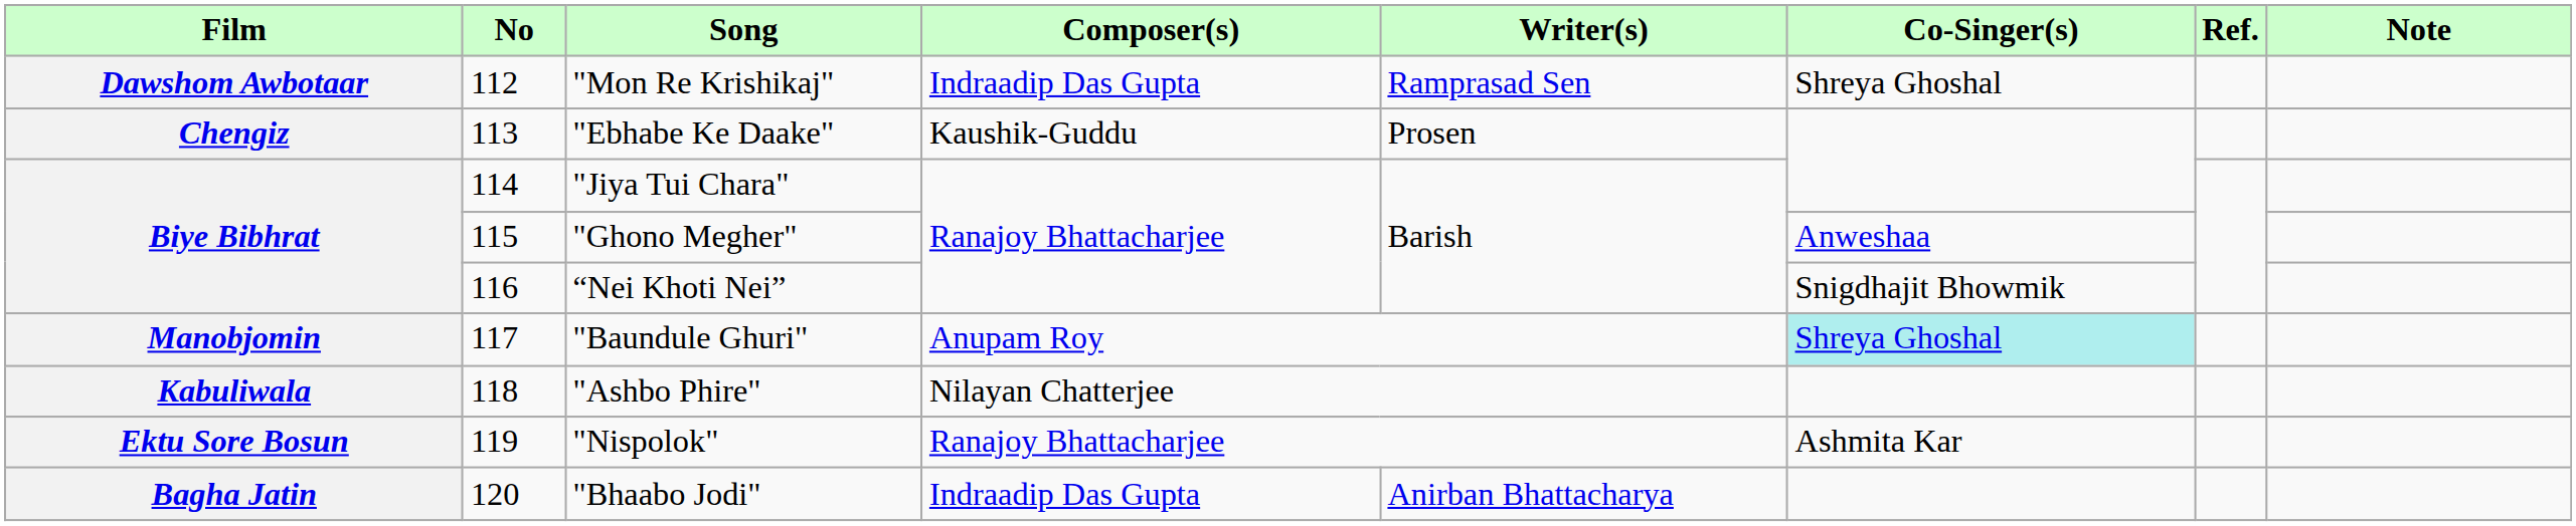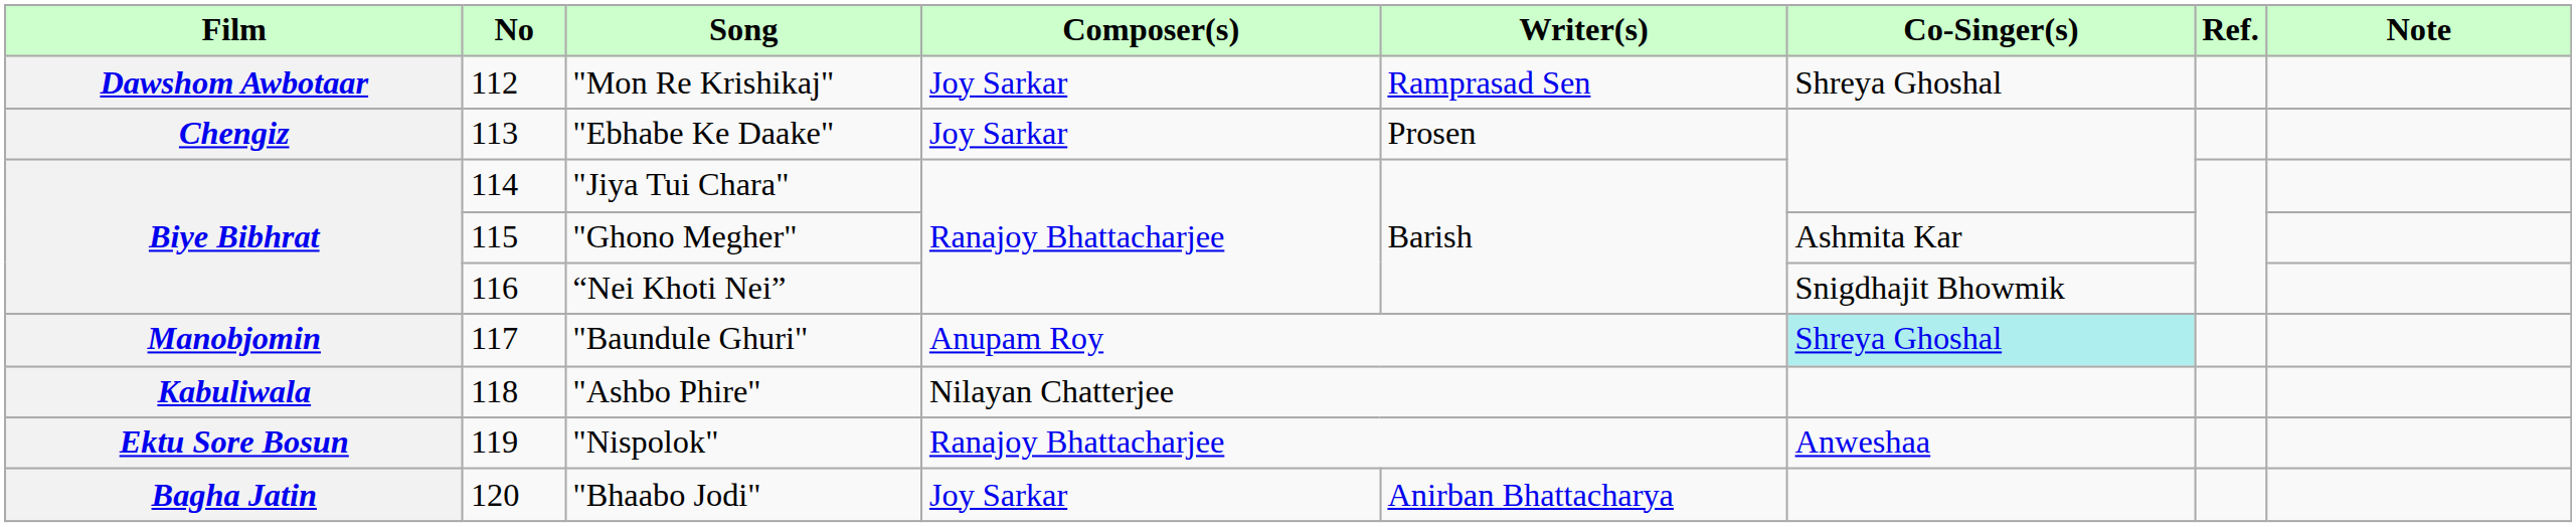"Mon Re Krishikaj" | Composer(s): Indraadip Das Gupta -> Joy Sarkar
"Ebhabe Ke Daake" | Composer(s): Kaushik-Guddu -> Joy Sarkar
"Ghono Megher" | Co-Singer(s): Anweshaa -> Ashmita Kar
"Nispolok" | Co-Singer(s): Ashmita Kar -> Anweshaa
"Bhaabo Jodi" | Composer(s): Indraadip Das Gupta -> Joy Sarkar
